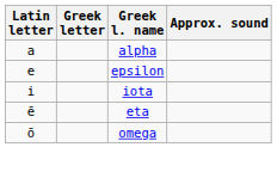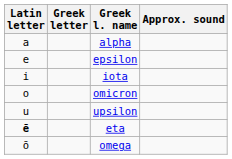+ row: o | omicron
+ row: u | upsilon
eta | Latin letter: normal -> bold
